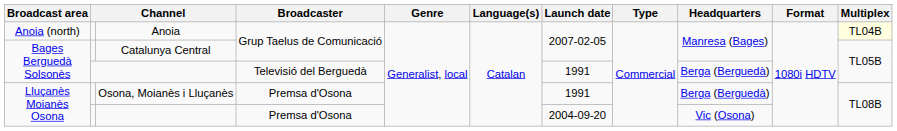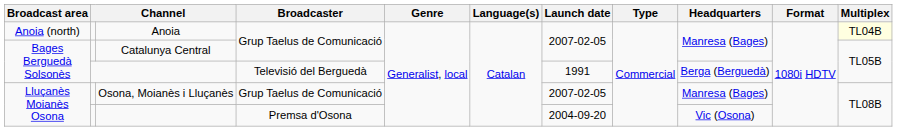Osona, Moianès i Lluçanès | Broadcaster: Premsa d'Osona -> Grup Taelus de Comunicació
Osona, Moianès i Lluçanès | Launch date: 1991 -> 2007-02-05
Osona, Moianès i Lluçanès | Headquarters: Berga (Berguedà) -> Manresa (Bages)
